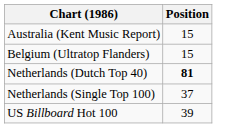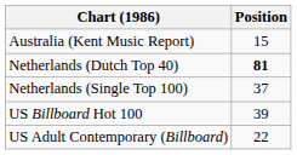- row: Belgium (Ultratop Flanders) | 15
+ row: US Adult Contemporary (Billboard) | 22
